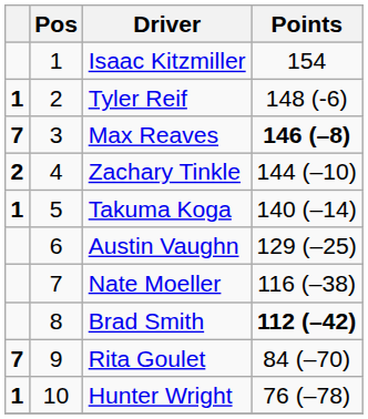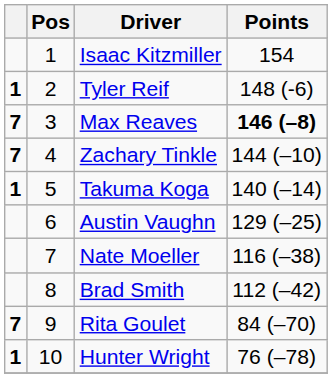Zachary Tinkle | column 1: 2 -> 7
Brad Smith | Points: bold -> normal
